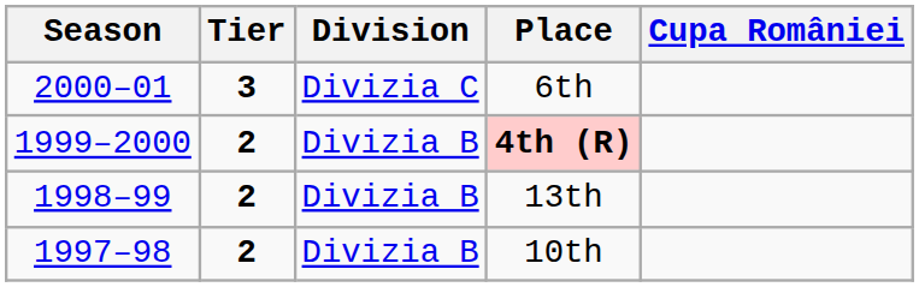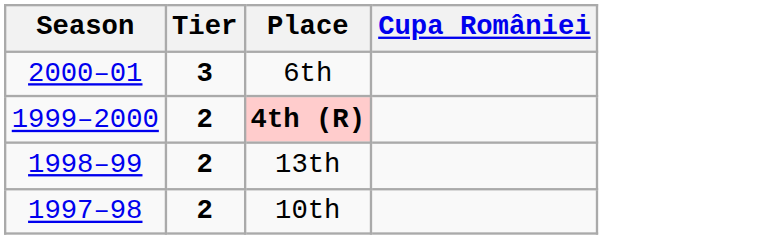- column: Division | Divizia C | Divizia B | Divizia B | Divizia B
